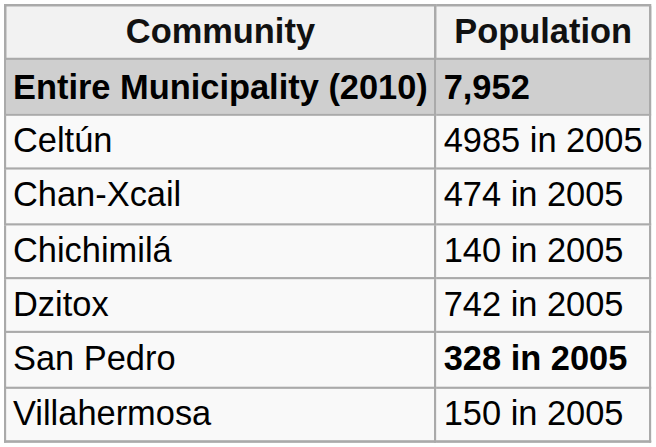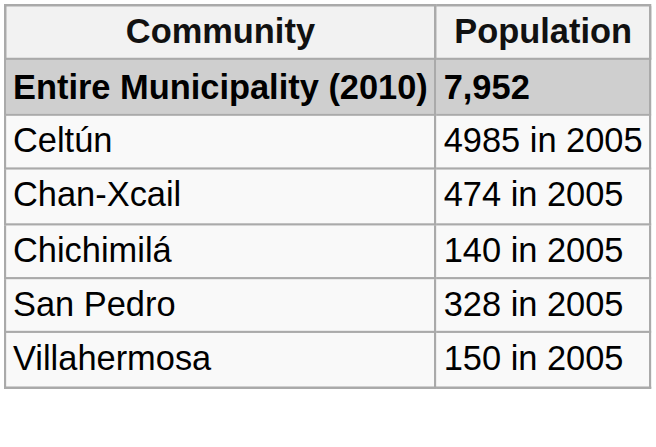- row: Dzitox | 742 in 2005
San Pedro | Population: bold -> normal
